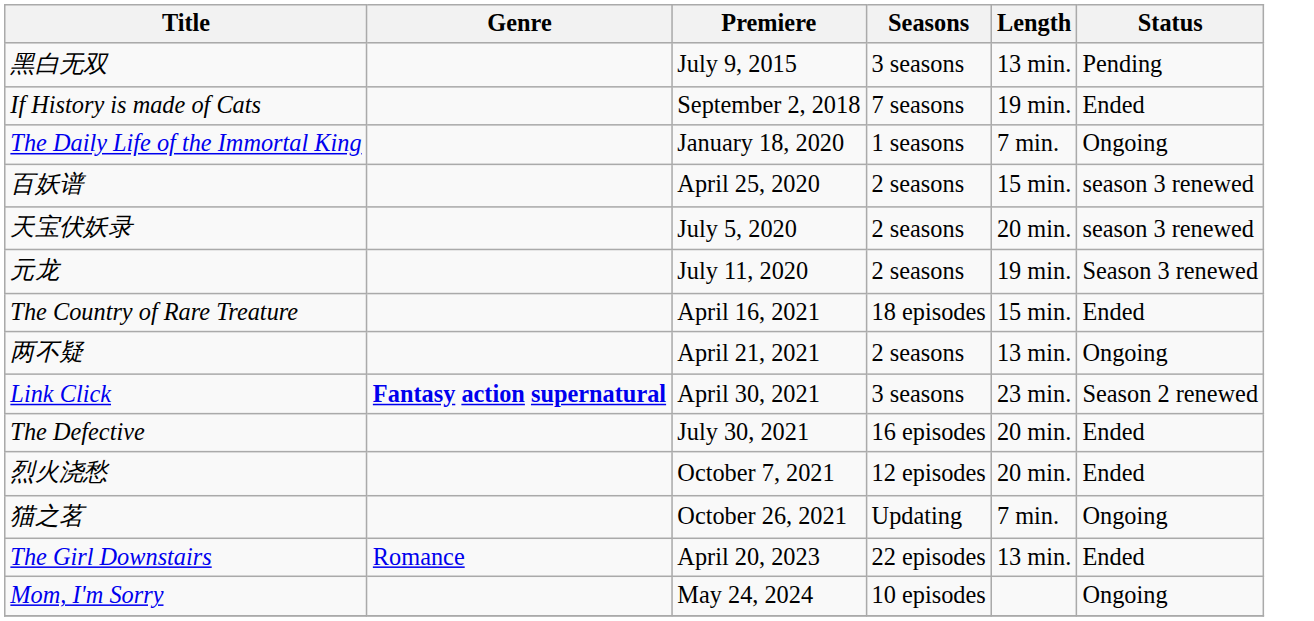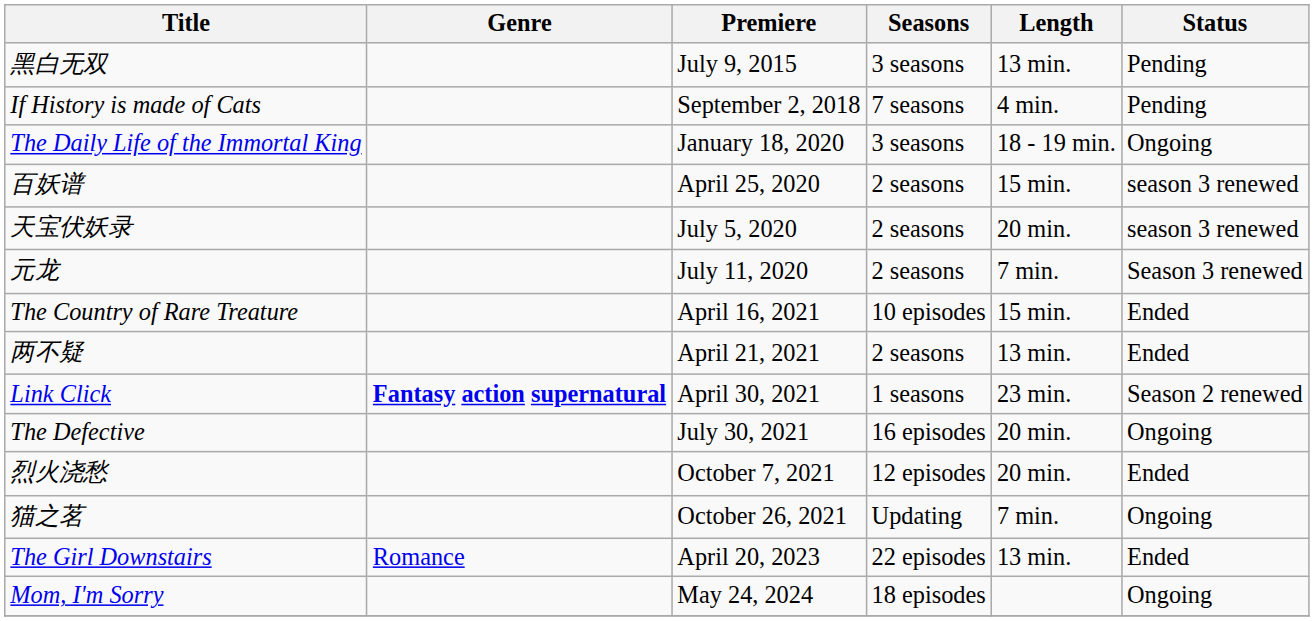If History is made of Cats | Length: 19 min. -> 4 min.
If History is made of Cats | Status: Ended -> Pending
The Daily Life of the Immortal King | Seasons: 1 seasons -> 3 seasons
The Daily Life of the Immortal King | Length: 7 min. -> 18 - 19 min.
元龙 | Length: 19 min. -> 7 min.
The Country of Rare Treature | Seasons: 18 episodes -> 10 episodes
两不疑 | Status: Ongoing -> Ended
Link Click | Seasons: 3 seasons -> 1 seasons
The Defective | Status: Ended -> Ongoing
Mom, I'm Sorry | Seasons: 10 episodes -> 18 episodes
